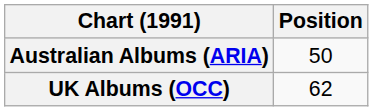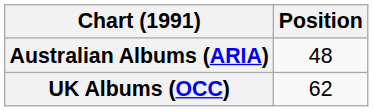Australian Albums (ARIA) | Position: 50 -> 48
